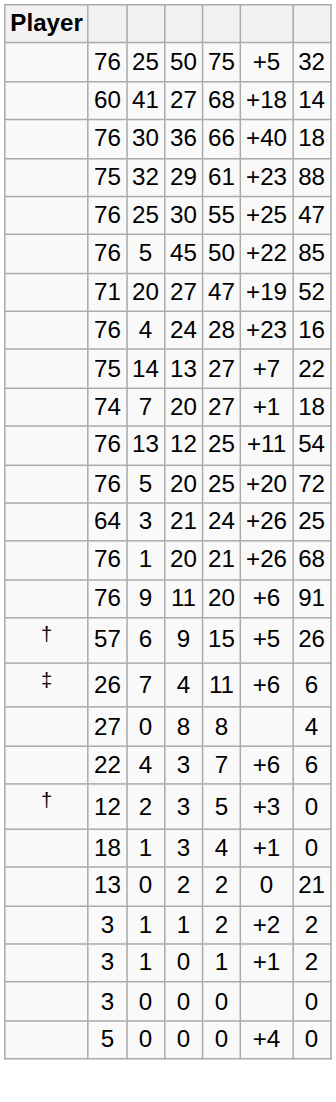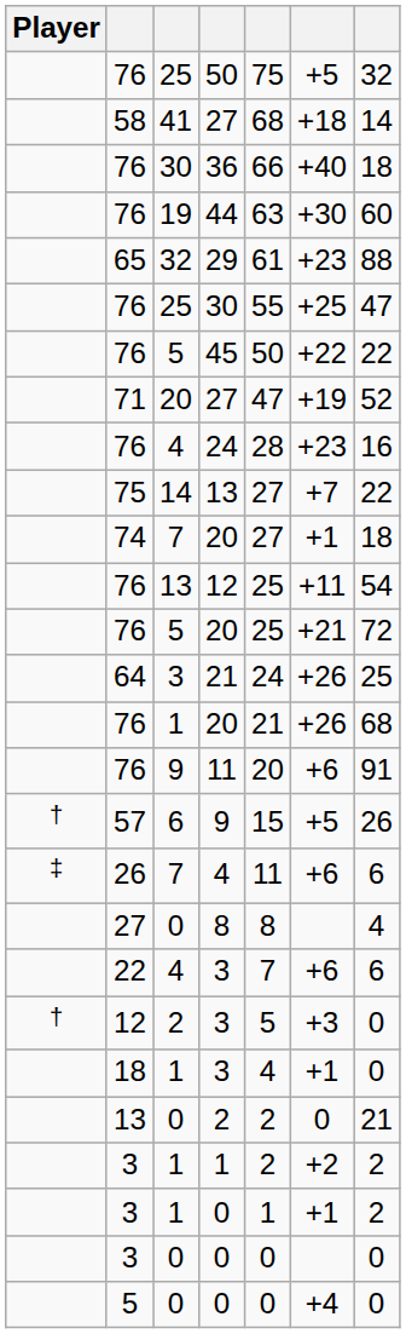41 / 27 | column 2: 60 -> 58
+ row: 76 | 19 | 44 | 63 | +30 | 60
29 | column 2: 75 -> 65
45 | column 7: 85 -> 22
5 / 20 | column 6: +20 -> +21
